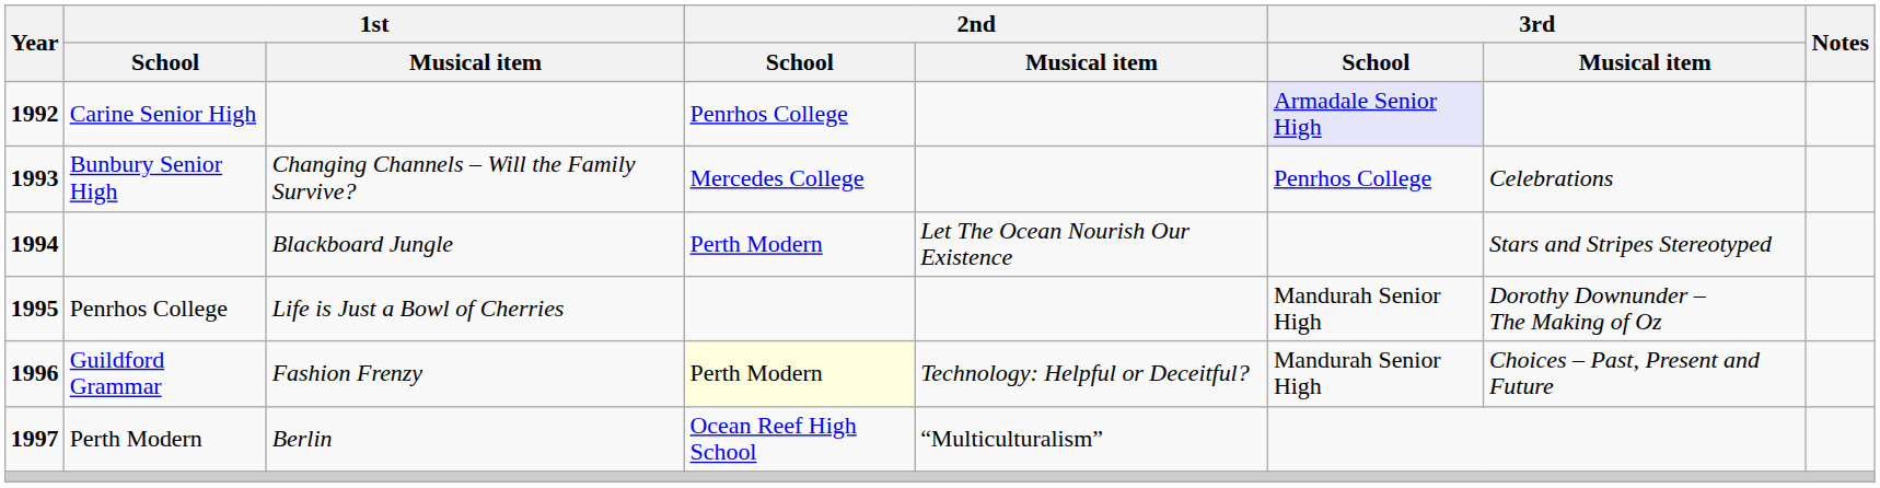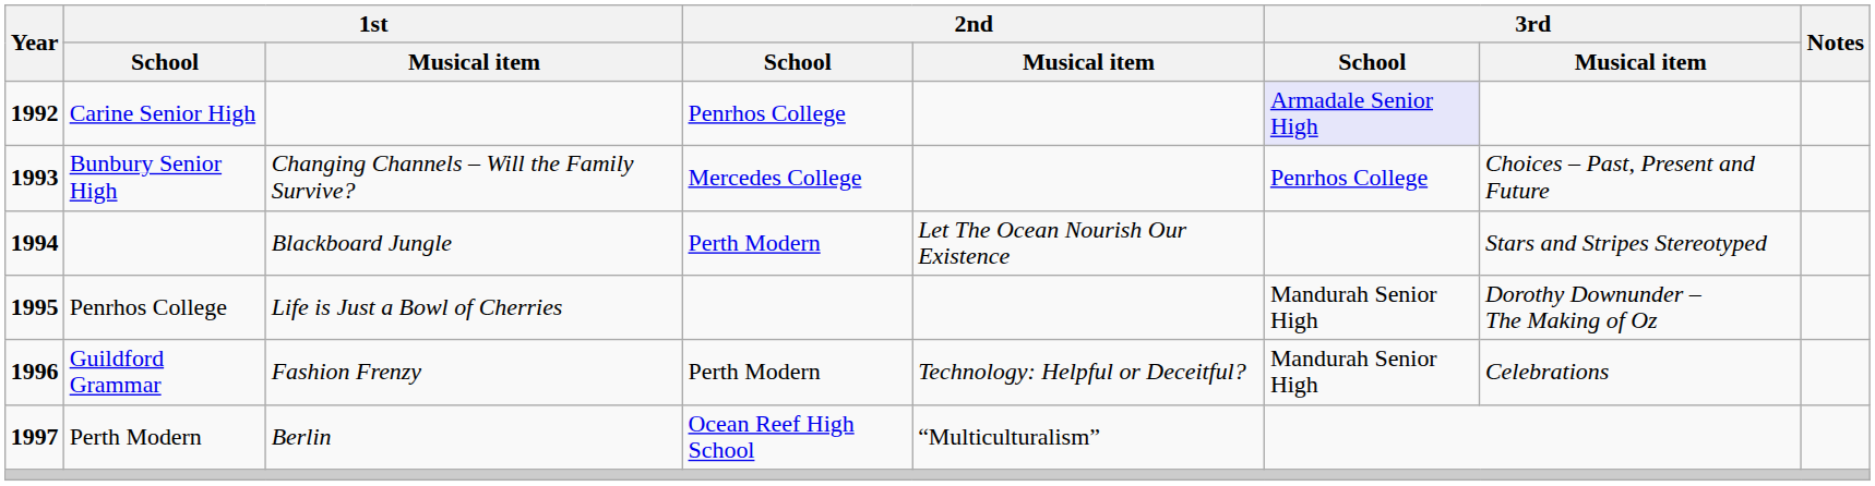Bunbury Senior High | 3rd / Musical item: Celebrations -> Choices – Past, Present and Future
Guildford Grammar | 2nd / School: lightyellow background -> no background
Guildford Grammar | 3rd / Musical item: Choices – Past, Present and Future -> Celebrations
